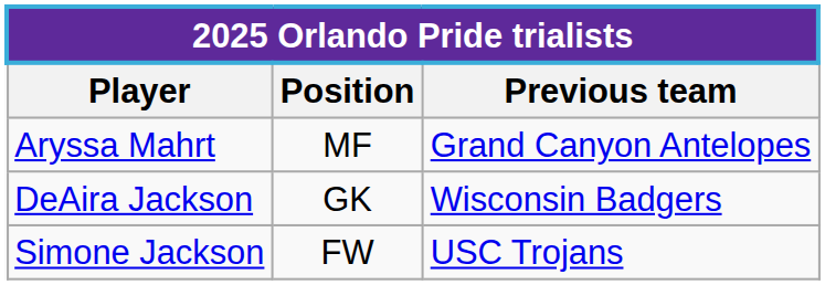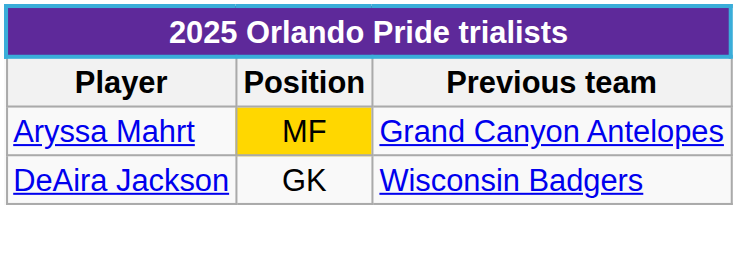Aryssa Mahrt | Position: no background -> gold background
- row: Simone Jackson | FW | USC Trojans
